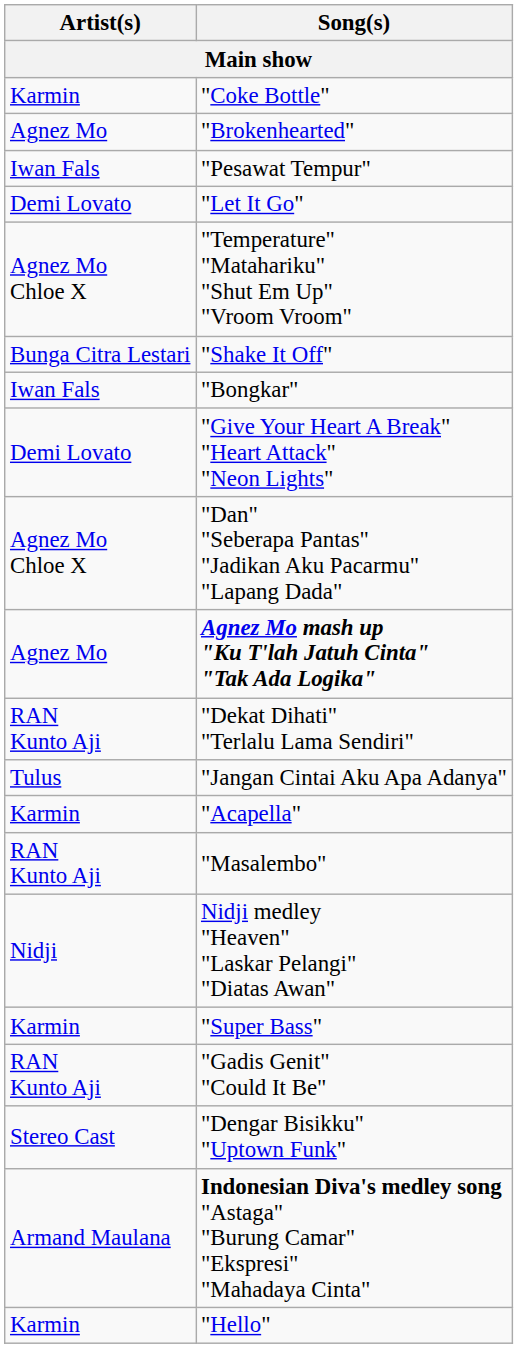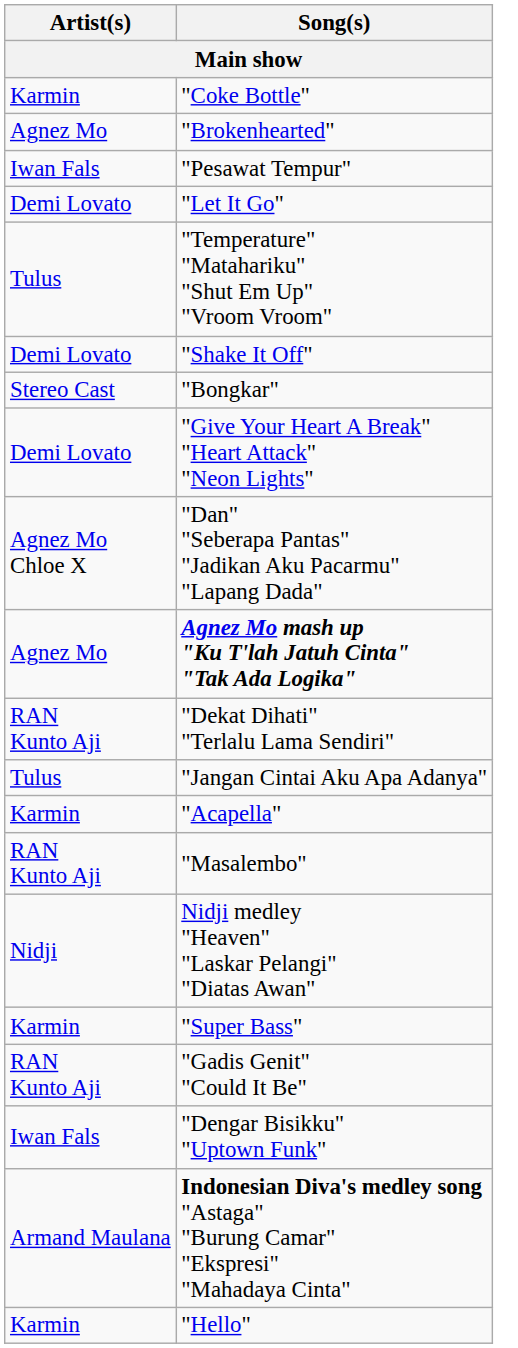"Temperature" "Matahariku" "Shut Em Up" "Vroom Vroom" | Artist(s): Agnez Mo Chloe X -> Tulus
"Shake It Off" | Artist(s): Bunga Citra Lestari -> Demi Lovato
"Bongkar" | Artist(s): Iwan Fals -> Stereo Cast
"Dengar Bisikku" "Uptown Funk" | Artist(s): Stereo Cast -> Iwan Fals
